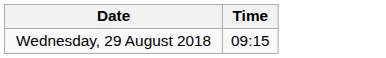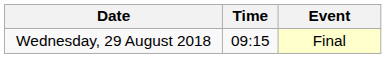+ column: Event | Final
